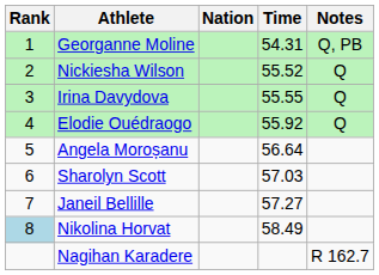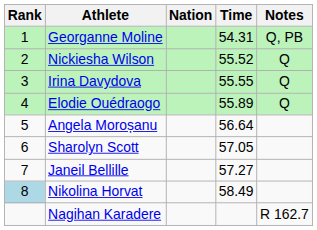Elodie Ouédraogo | Time: 55.92 -> 55.89
Sharolyn Scott | Time: 57.03 -> 57.05
